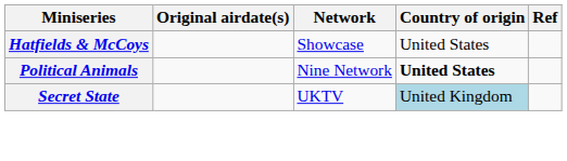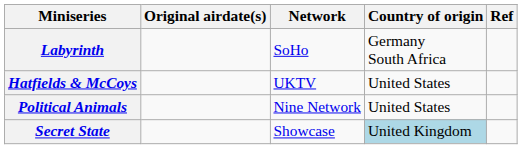+ row: Labyrinth | SoHo | Germany South Africa
Hatfields & McCoys | Network: Showcase -> UKTV
Political Animals | Country of origin: bold -> normal
Secret State | Network: UKTV -> Showcase
